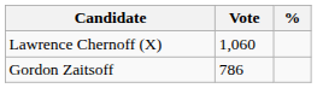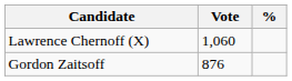Gordon Zaitsoff | Vote: 786 -> 876
